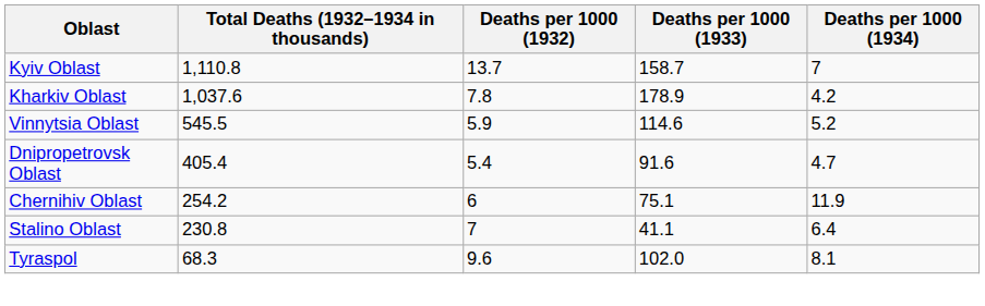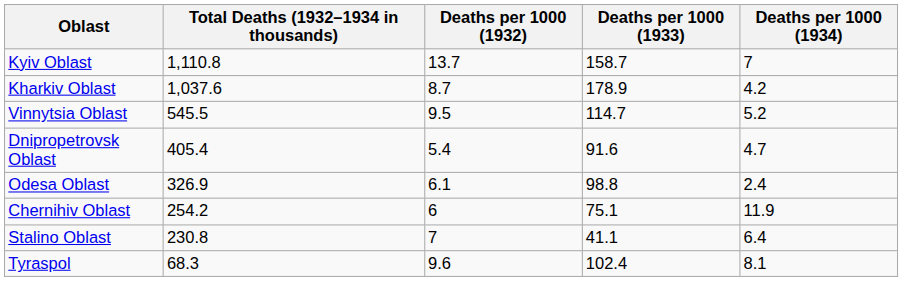Kharkiv Oblast | Deaths per 1000 (1932): 7.8 -> 8.7
Vinnytsia Oblast | Deaths per 1000 (1932): 5.9 -> 9.5
Vinnytsia Oblast | Deaths per 1000 (1933): 114.6 -> 114.7
+ row: Odesa Oblast | 326.9 | 6.1 | 98.8 | 2.4
Tyraspol | Deaths per 1000 (1933): 102.0 -> 102.4
